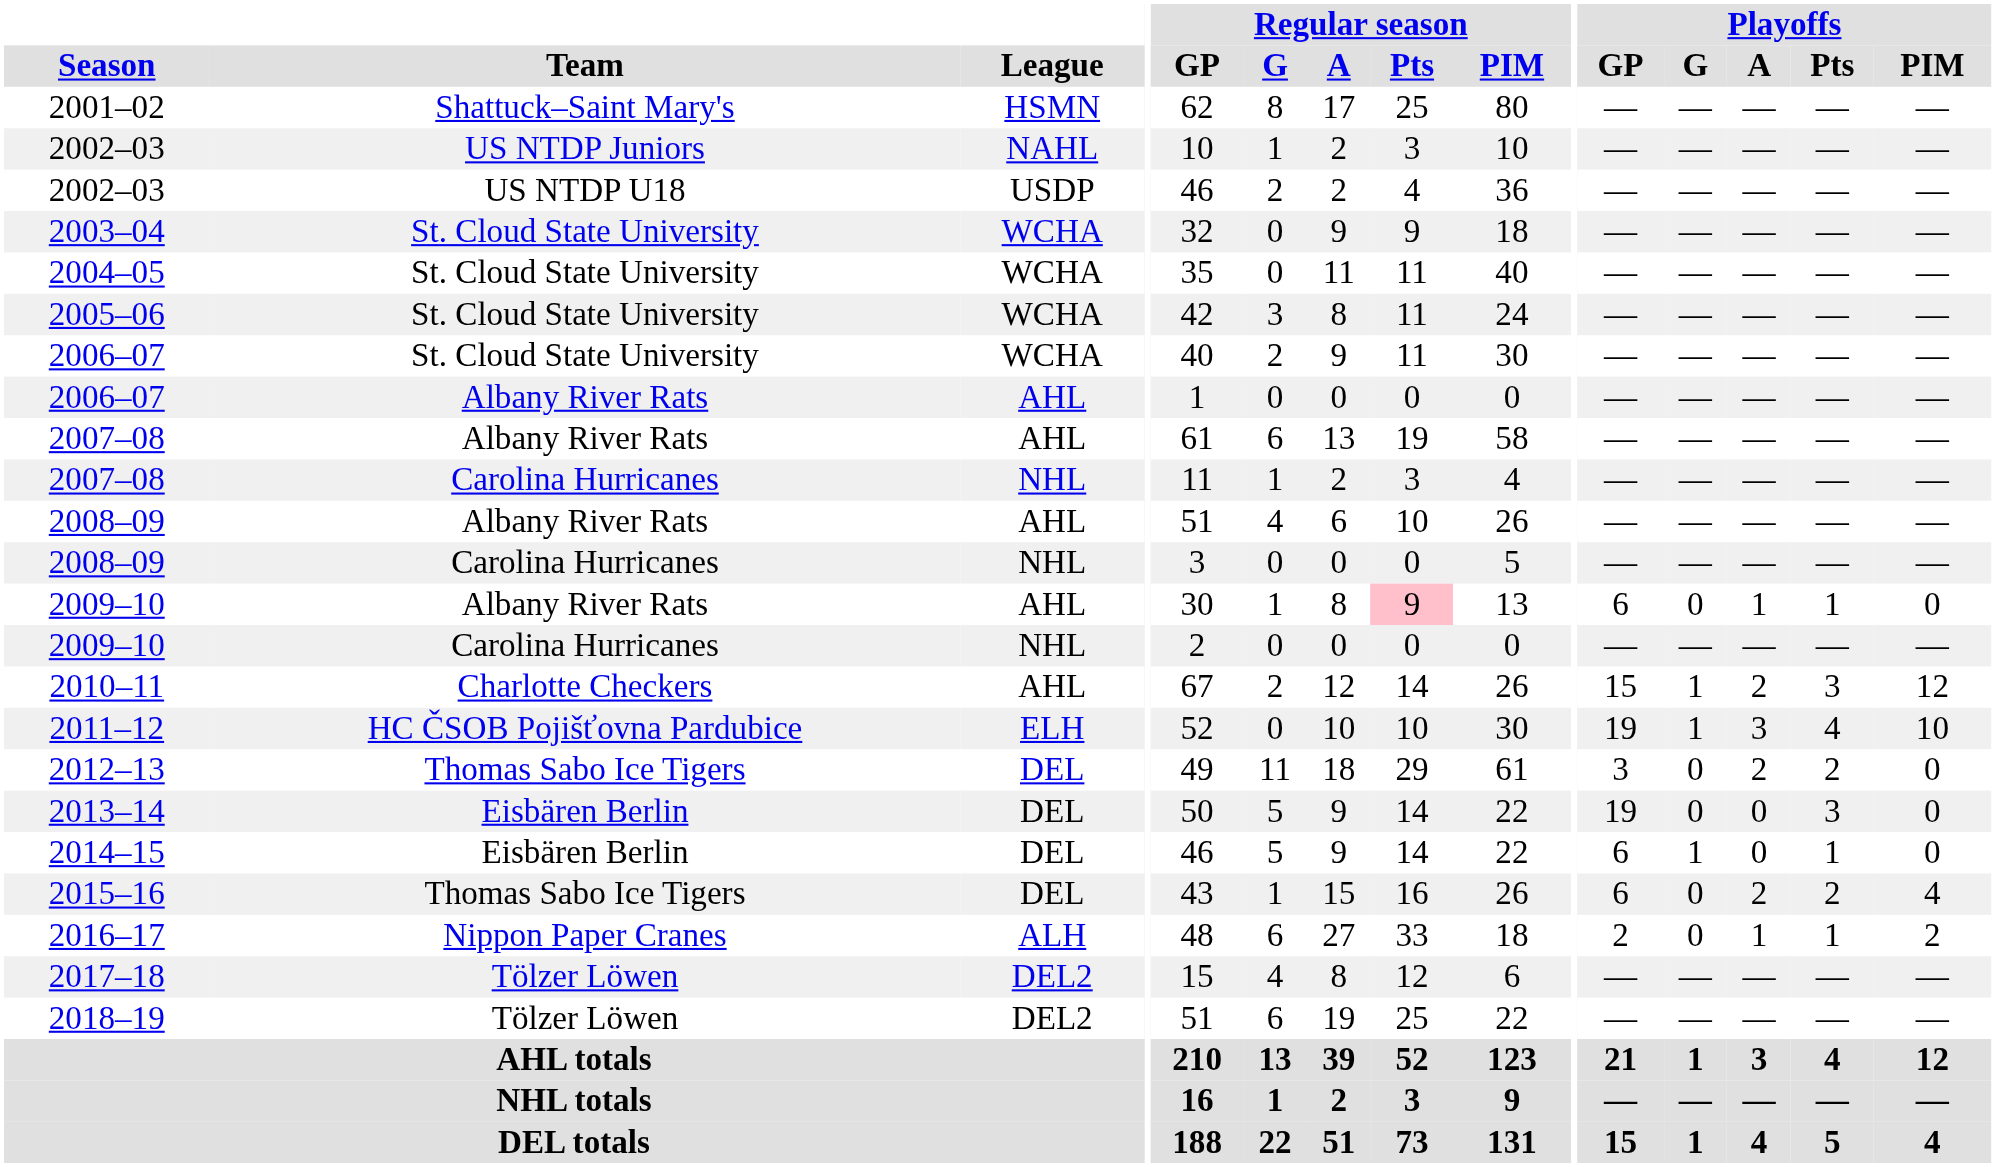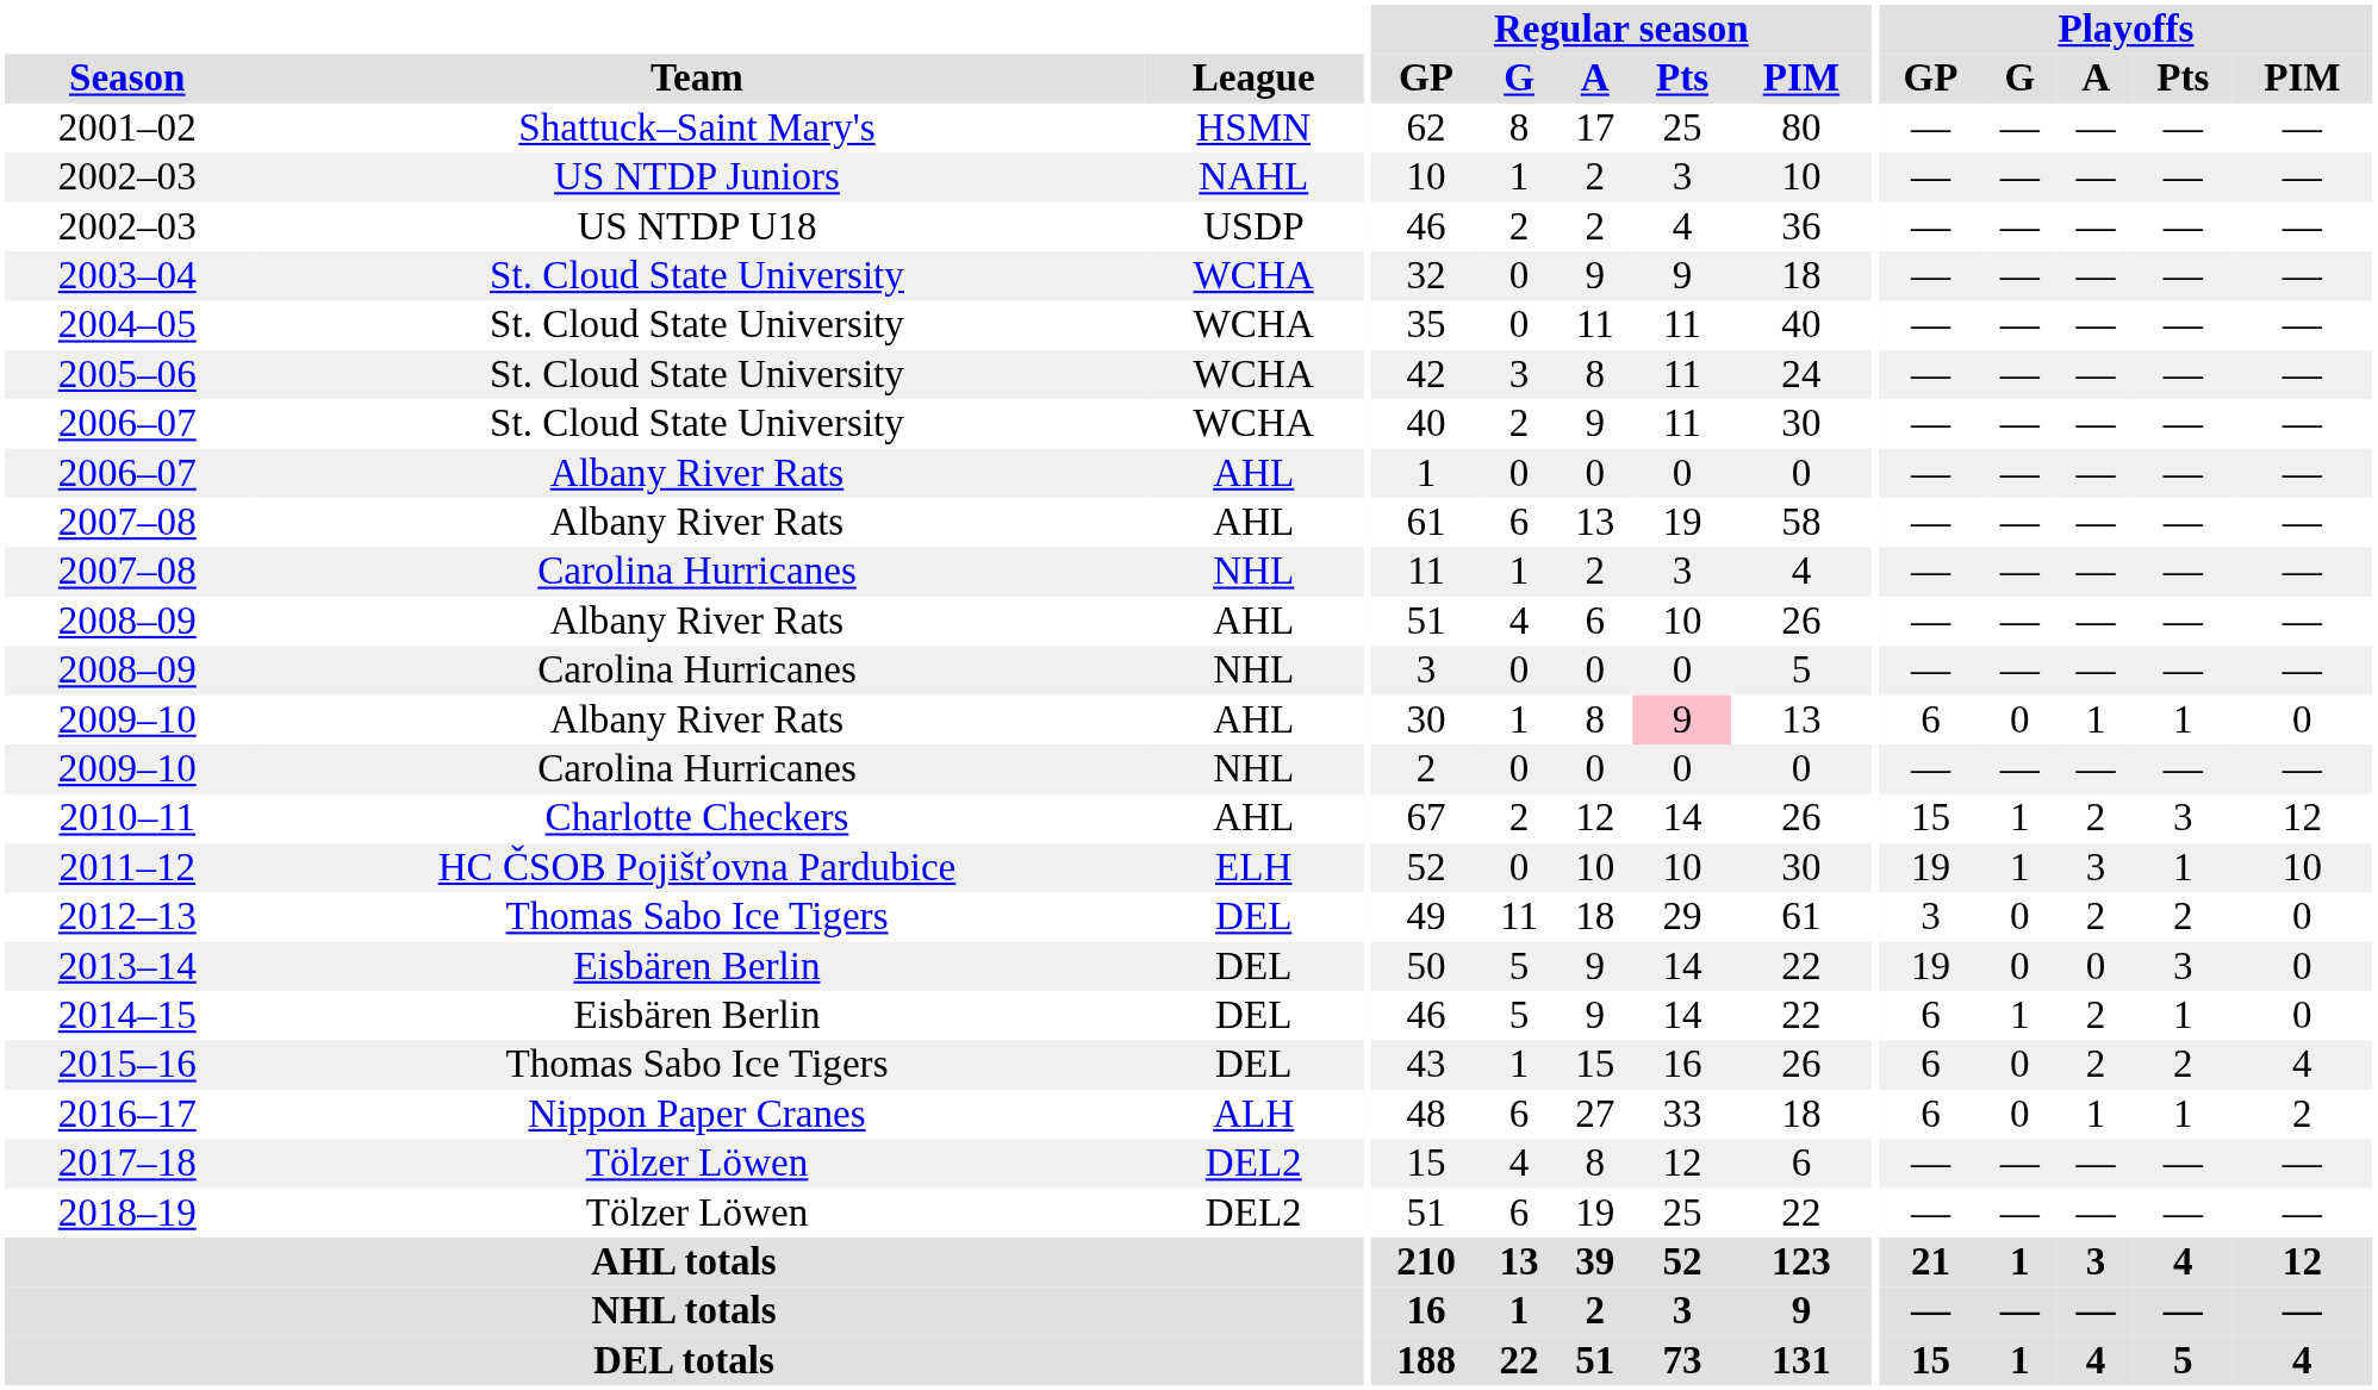2011–12 | Playoffs / Pts: 4 -> 1
2014–15 | Playoffs / A: 0 -> 2
2016–17 | Playoffs / GP: 2 -> 6
